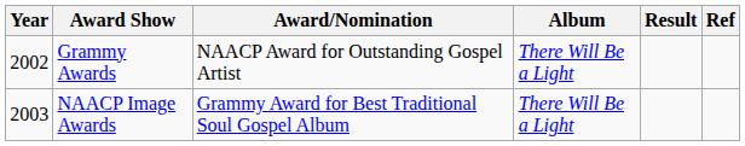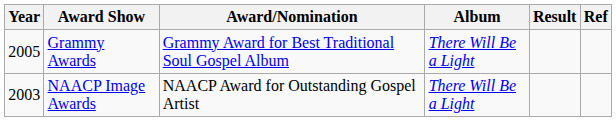Grammy Awards | Year: 2002 -> 2005
Grammy Awards | Award/Nomination: NAACP Award for Outstanding Gospel Artist -> Grammy Award for Best Traditional Soul Gospel Album
NAACP Image Awards | Award/Nomination: Grammy Award for Best Traditional Soul Gospel Album -> NAACP Award for Outstanding Gospel Artist
